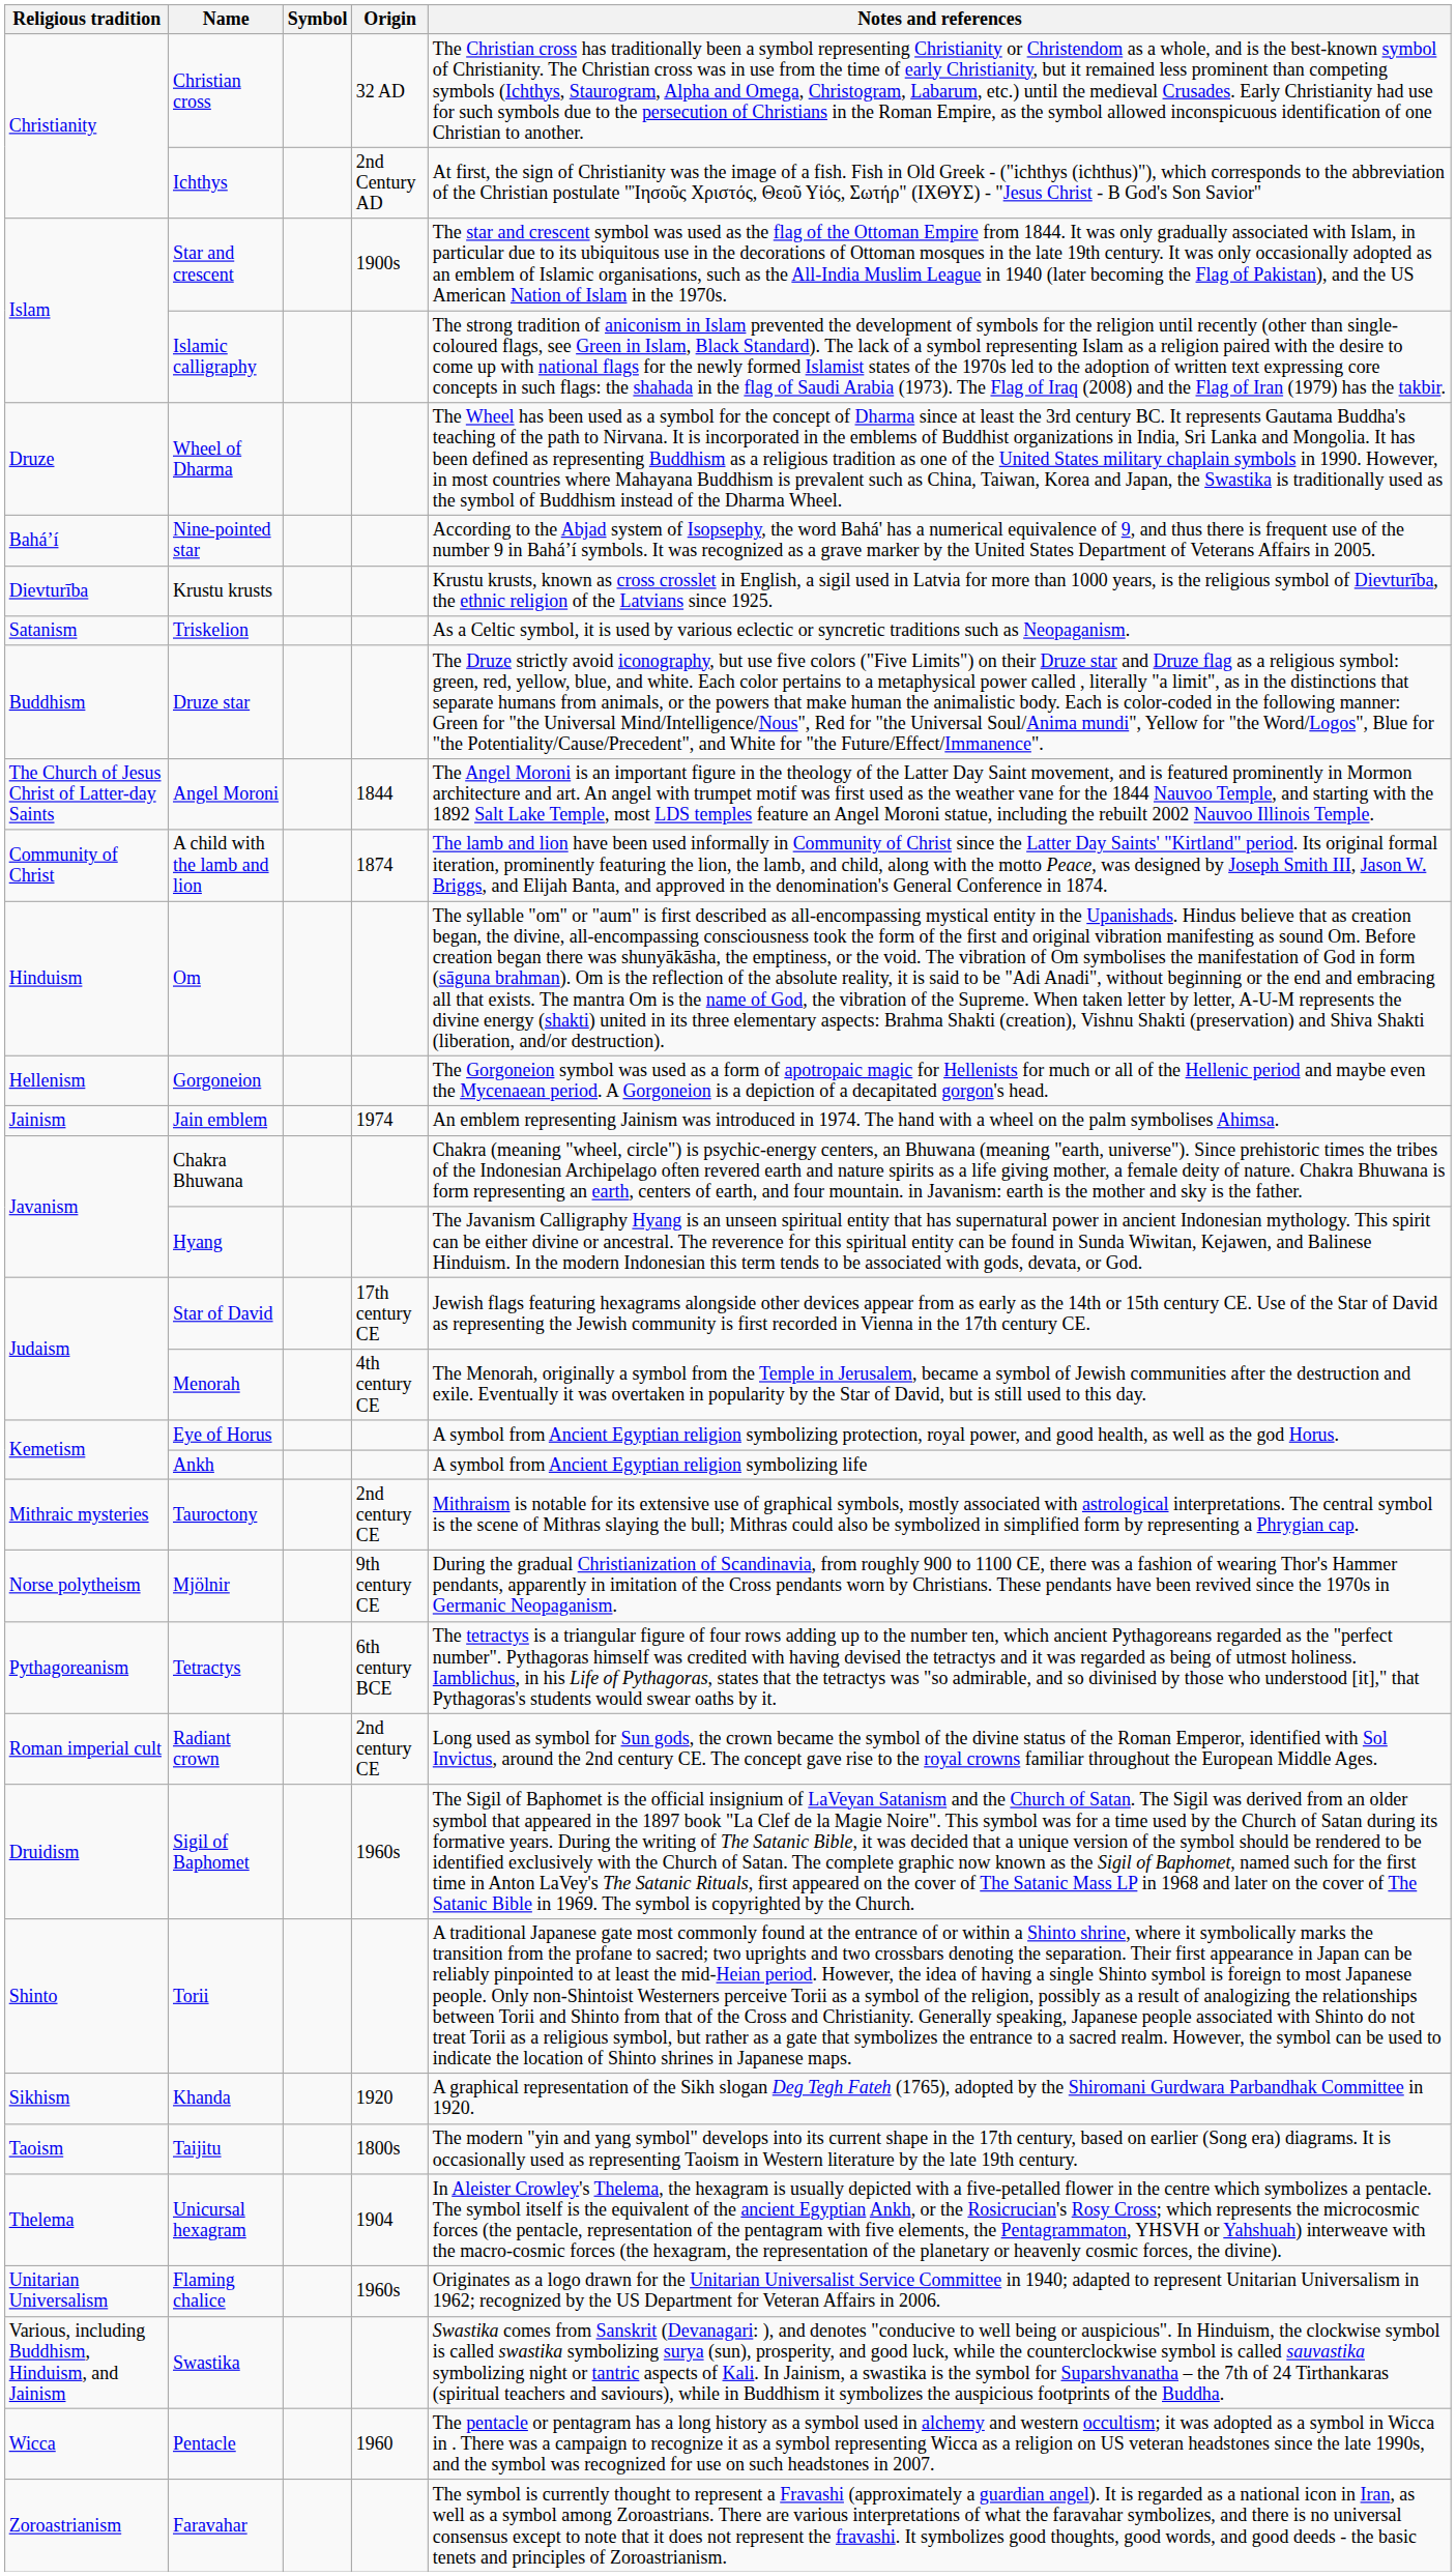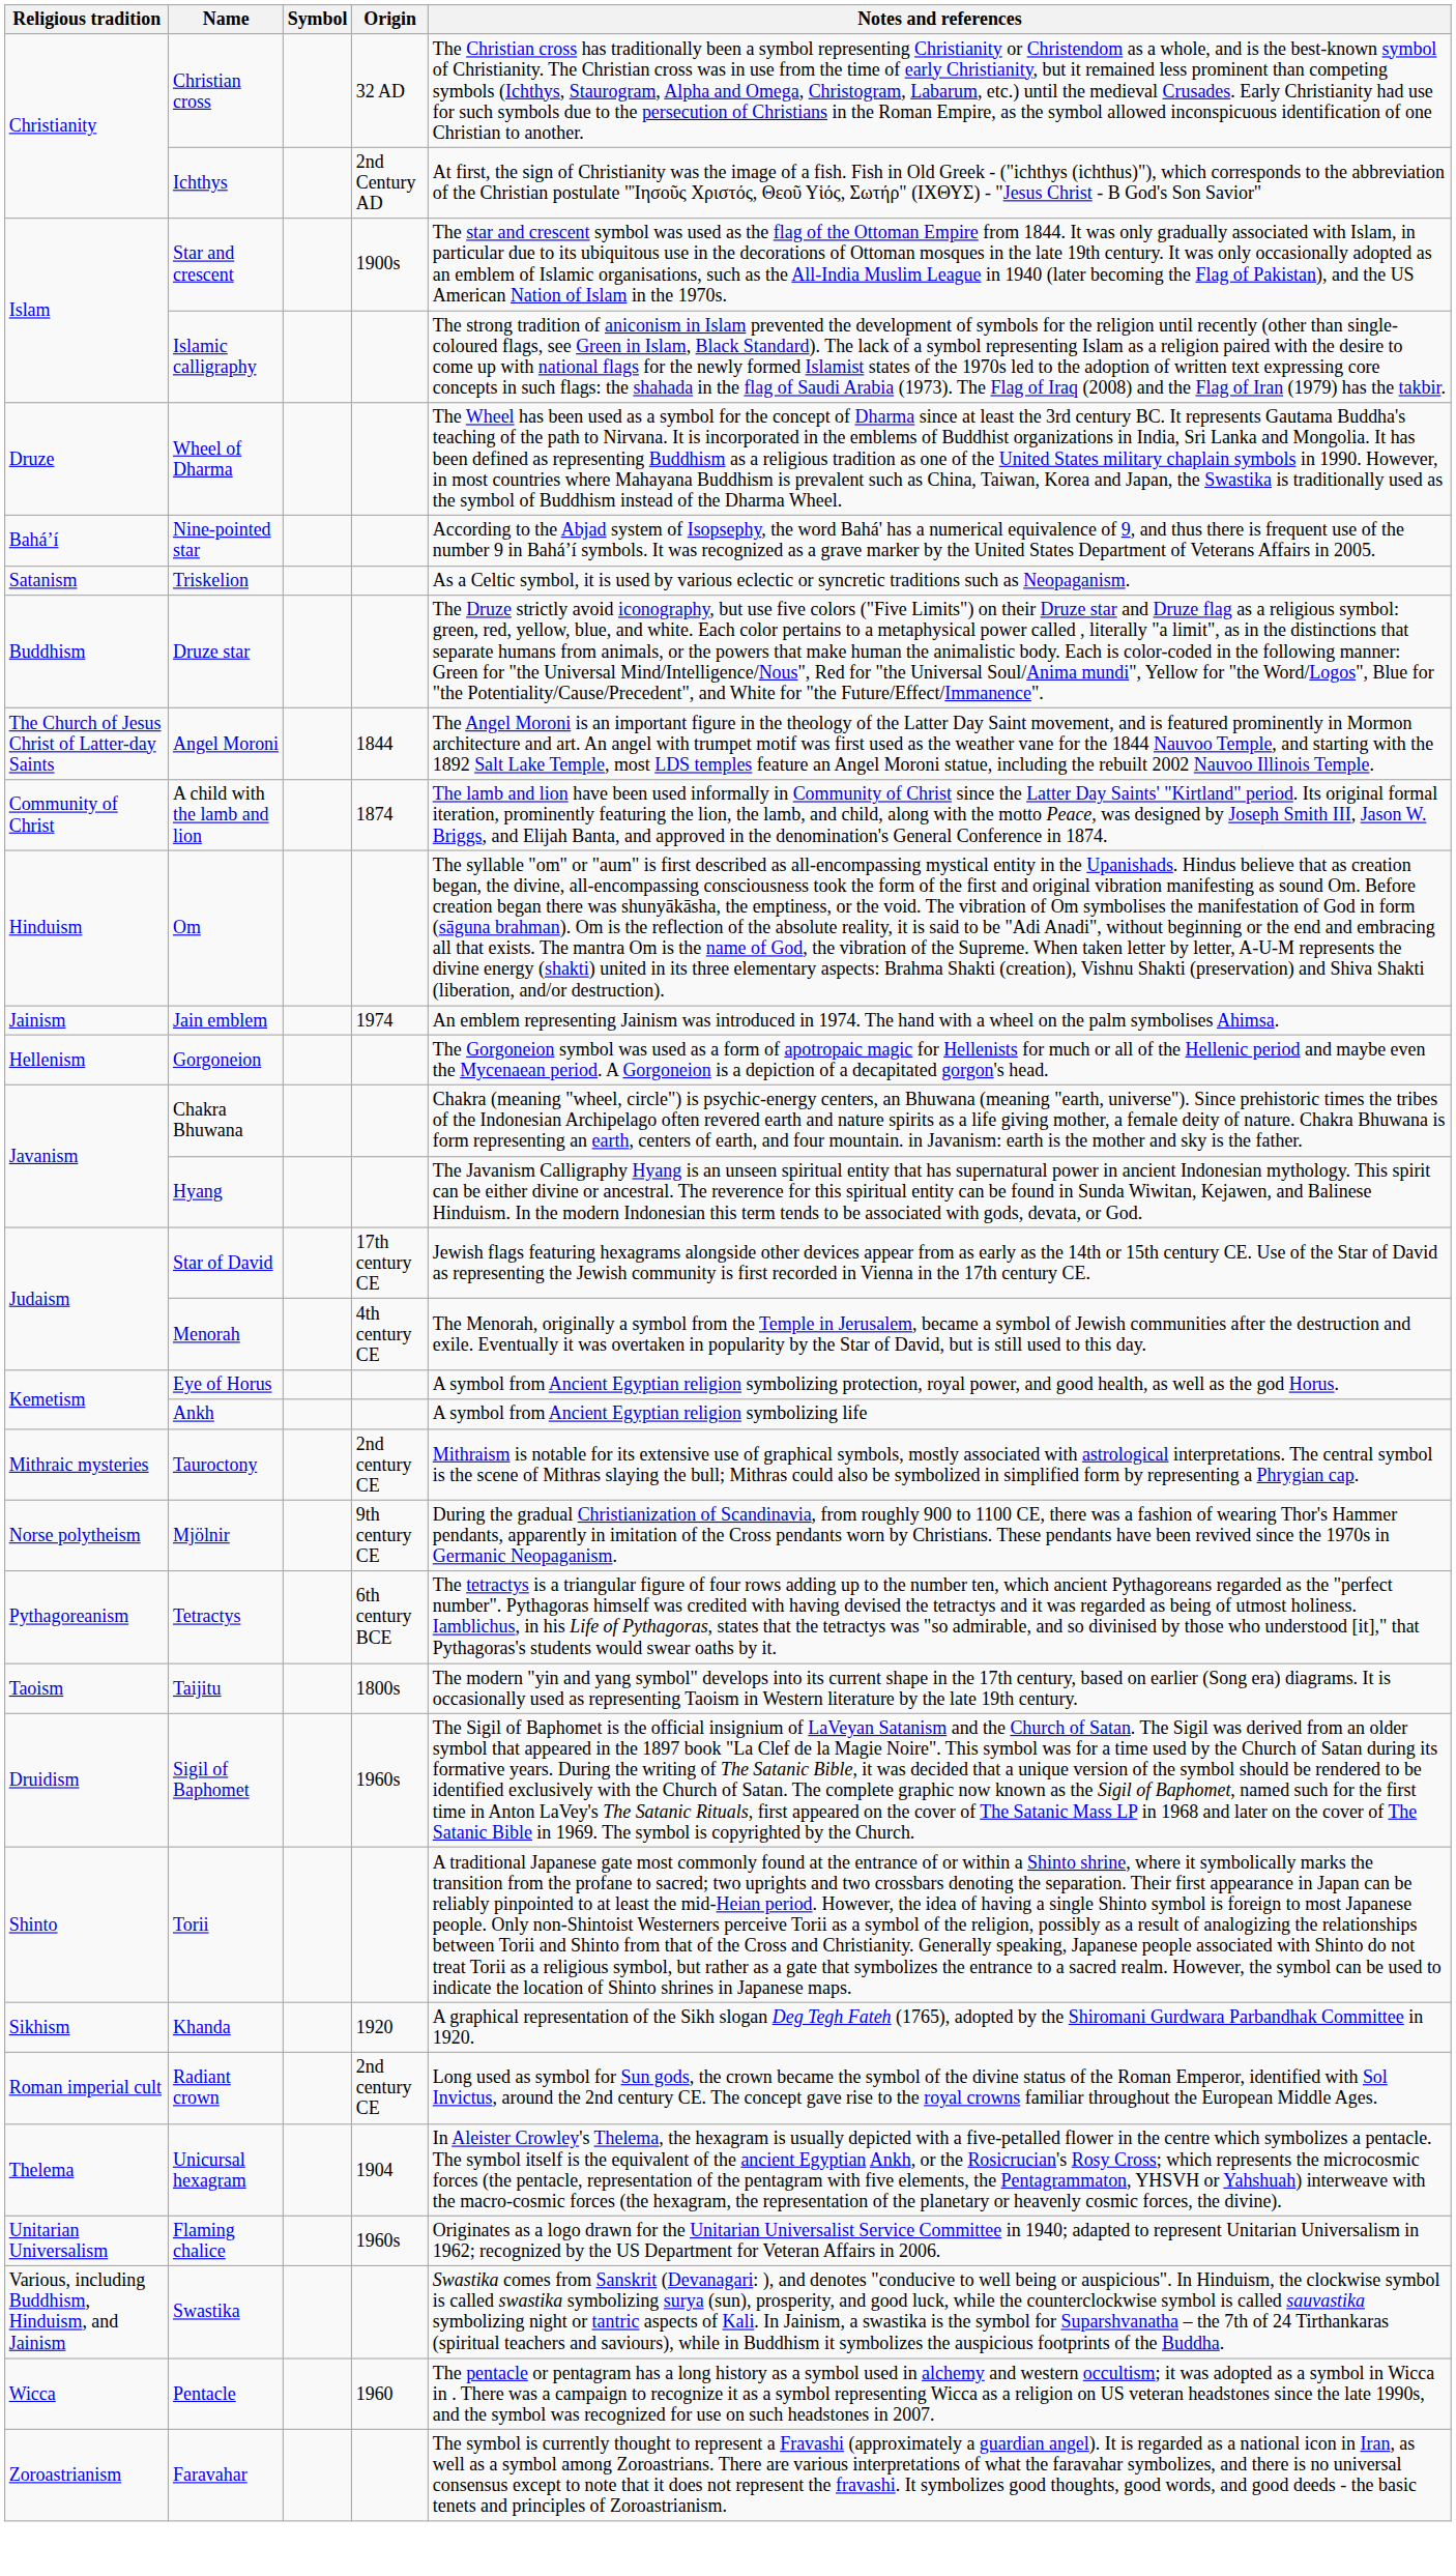- row: Dievturība | Krustu krusts | Krustu krusts, known as cross crosslet in English, a sigil used in Latvia for more than 1000 years, is the religious symbol of Dievturība, the ethnic religion of the Latvians since 1925.
rows swapped: Gorgoneion <-> Jain emblem
rows swapped: Radiant crown <-> Taijitu
